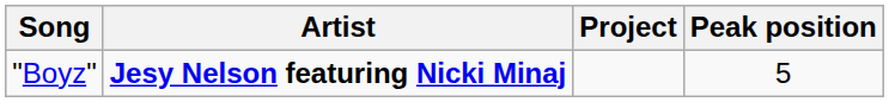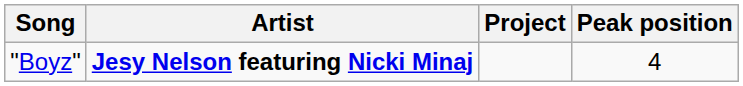"Boyz" | Peak position: 5 -> 4
